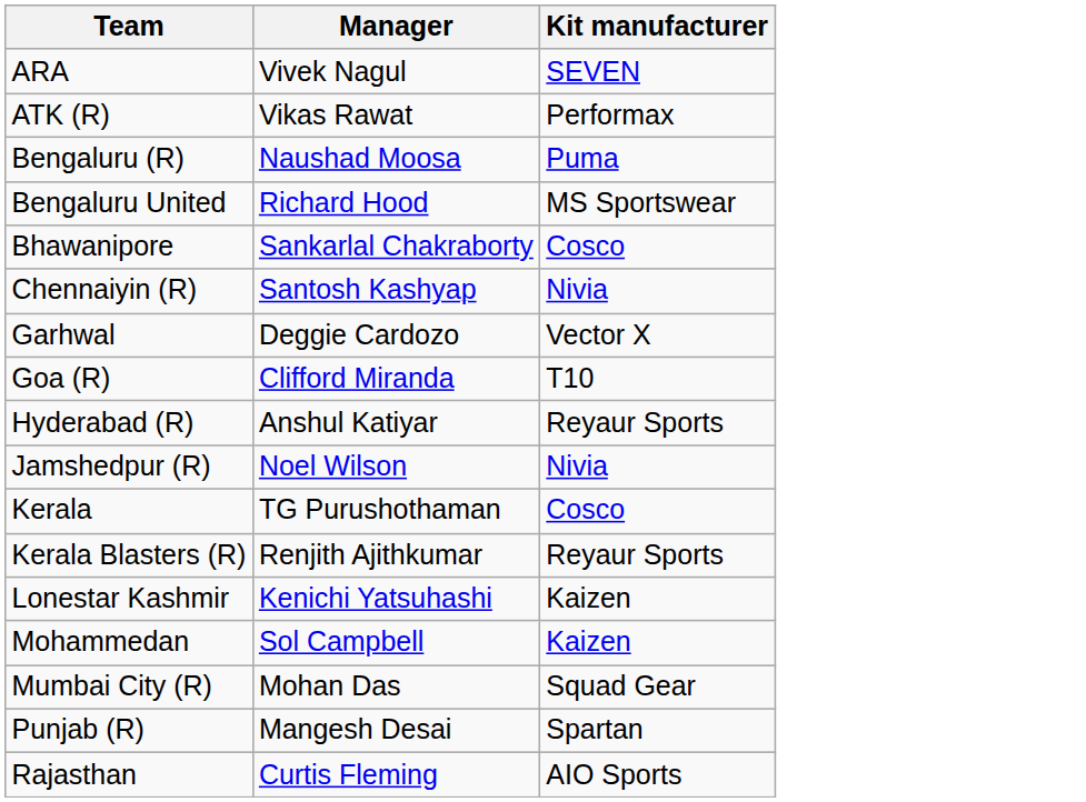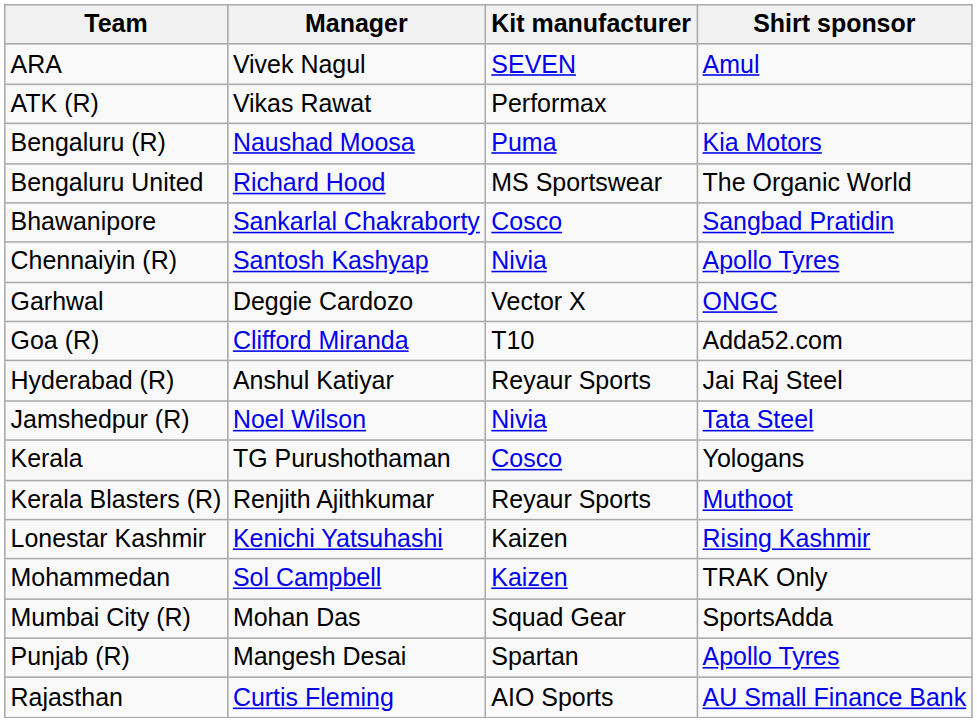+ column: Shirt sponsor | Amul | Kia Motors | The Organic World | Sangbad Pratidin | Apollo Tyres | ONGC | Adda52.com | Jai Raj Steel | Tata Steel | Yologans | Muthoot | Rising Kashmir | TRAK Only | SportsAdda | Apollo Tyres | AU Small Finance Bank
